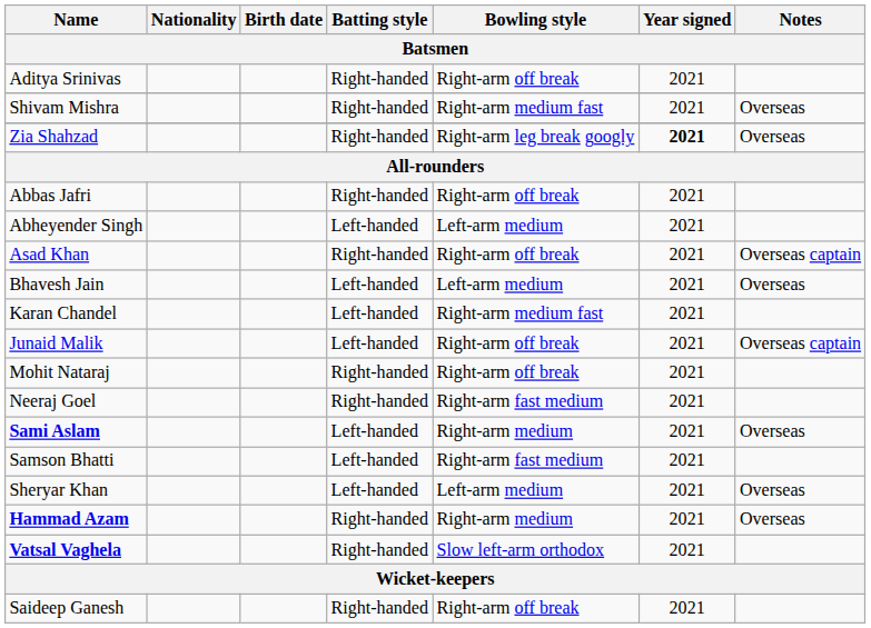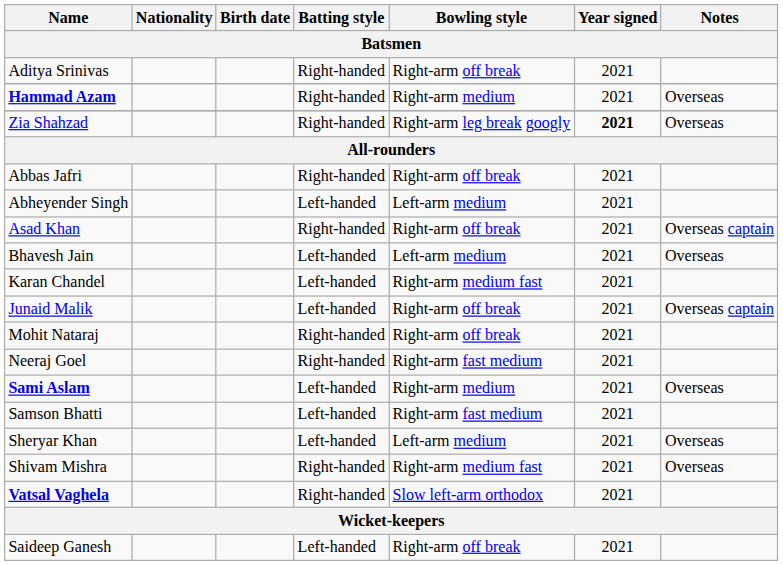rows swapped: Hammad Azam <-> Shivam Mishra
Saideep Ganesh | Batting style: Right-handed -> Left-handed
